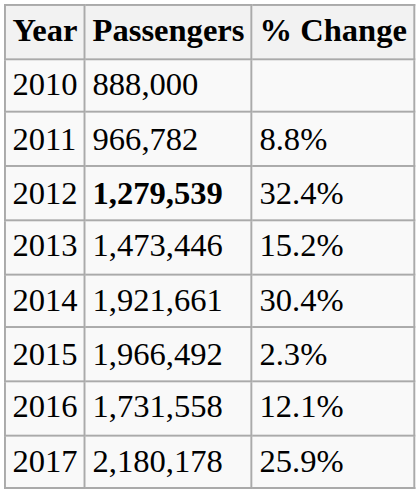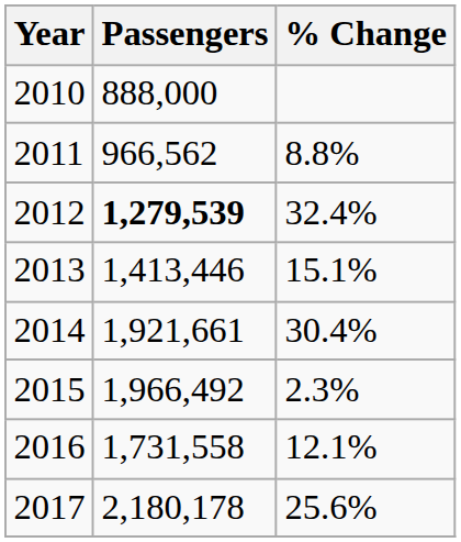2011 | Passengers: 966,782 -> 966,562
2013 | Passengers: 1,473,446 -> 1,413,446
2013 | % Change: 15.2% -> 15.1%
2017 | % Change: 25.9% -> 25.6%
